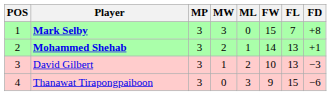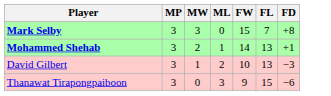- column: POS | 1 | 2 | 3 | 4
